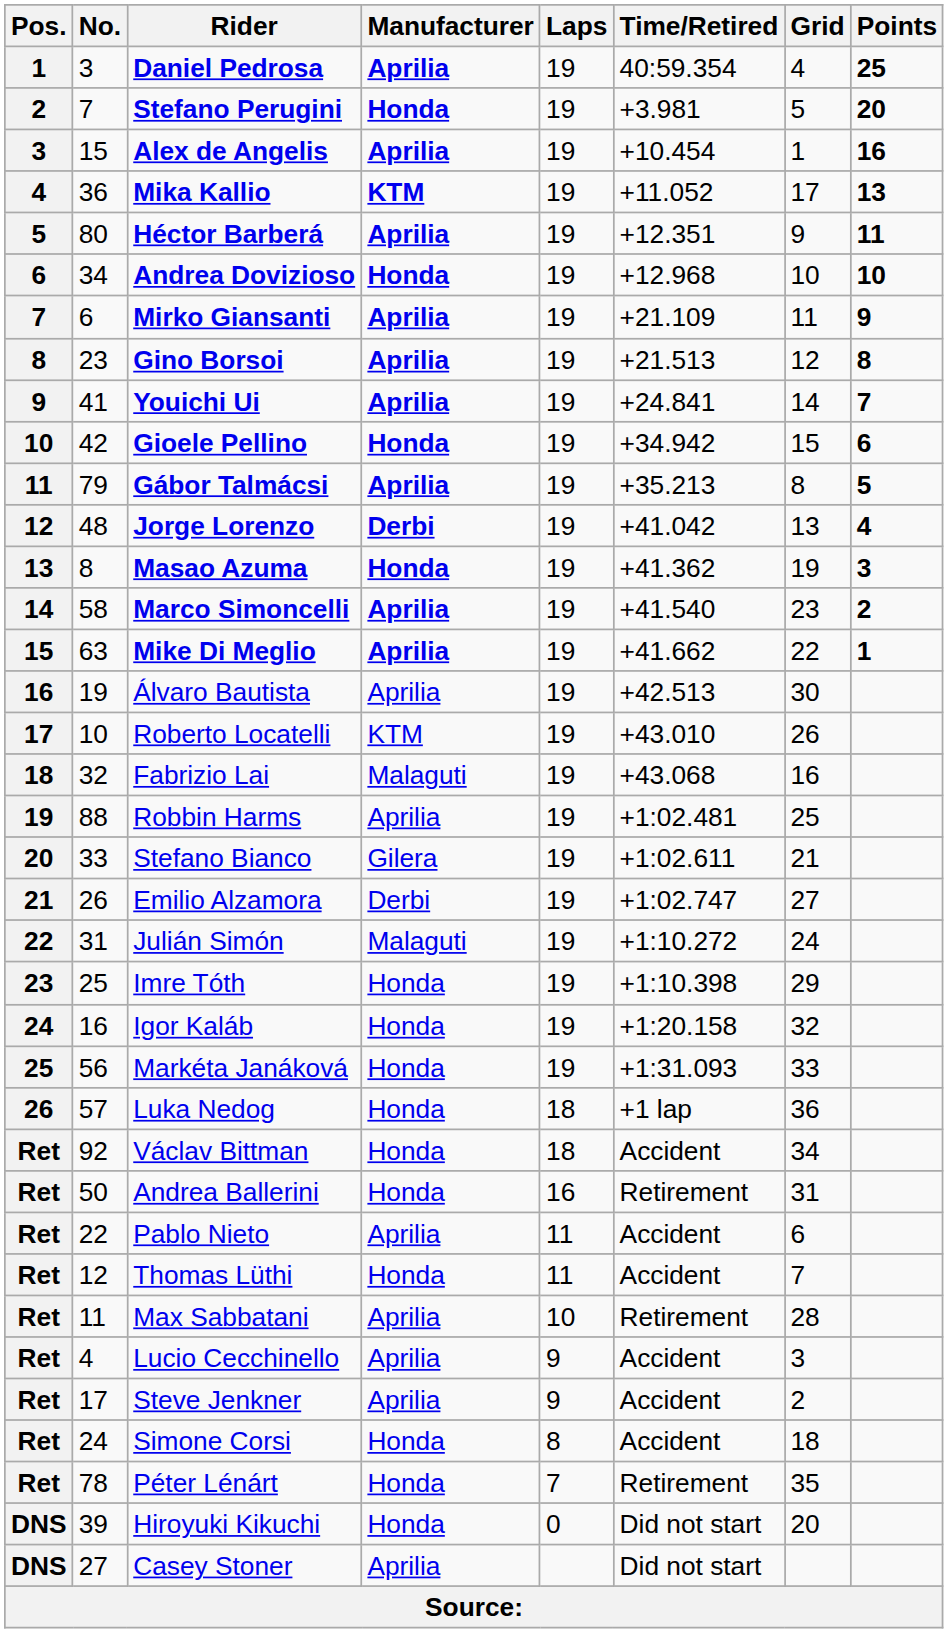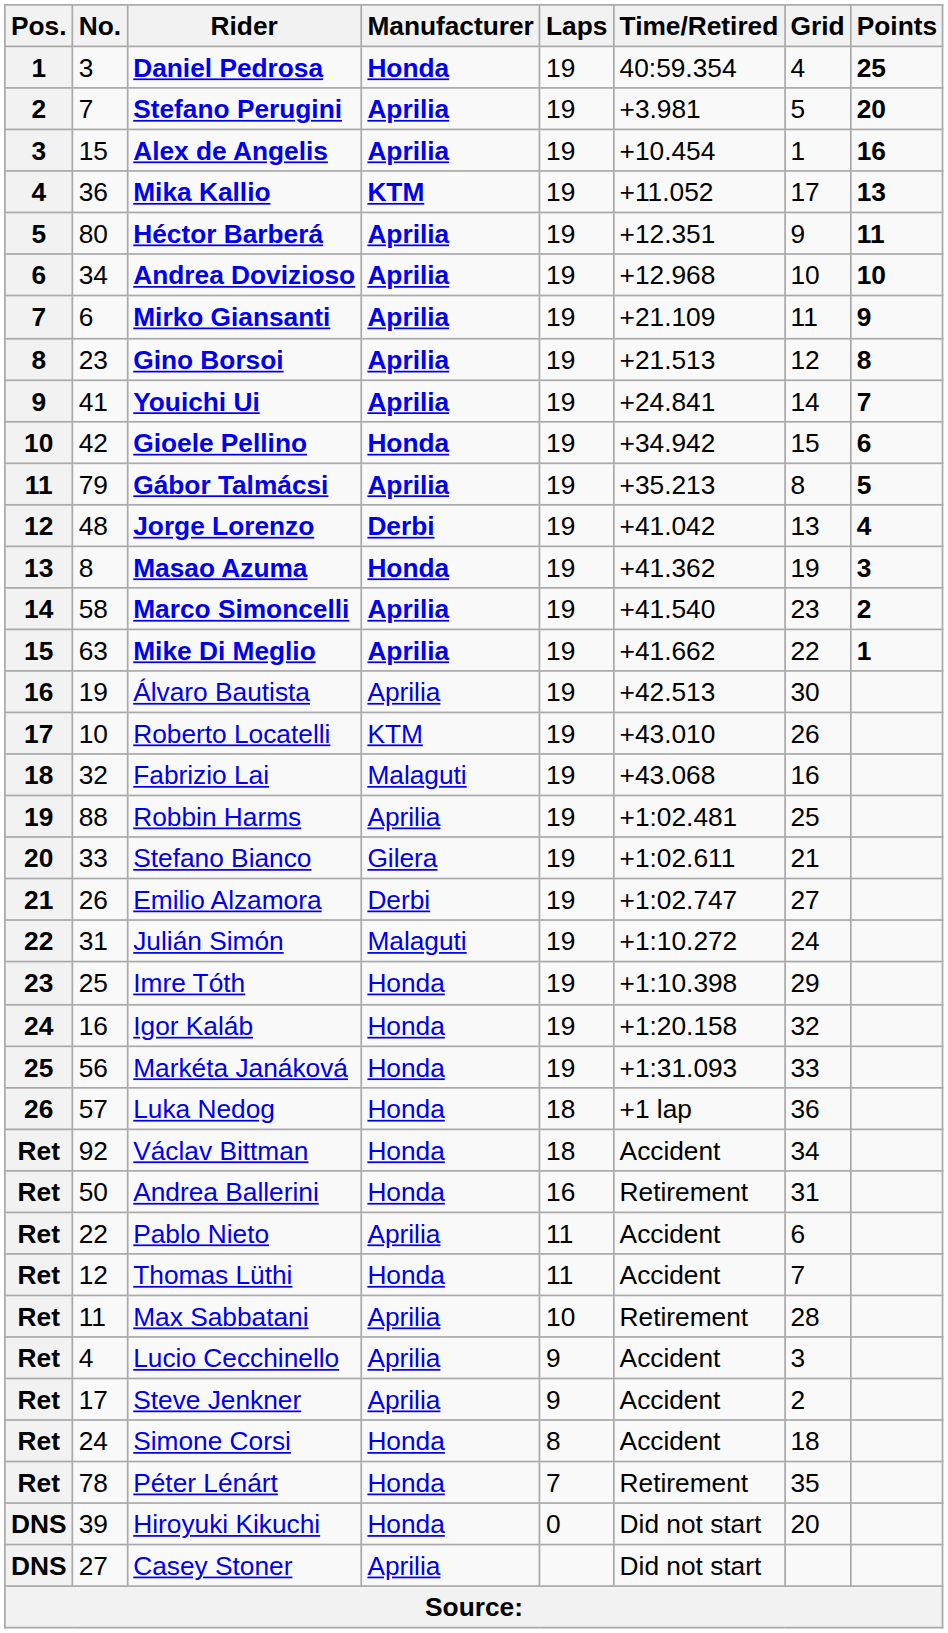Daniel Pedrosa | Manufacturer: Aprilia -> Honda
Stefano Perugini | Manufacturer: Honda -> Aprilia
Andrea Dovizioso | Manufacturer: Honda -> Aprilia
